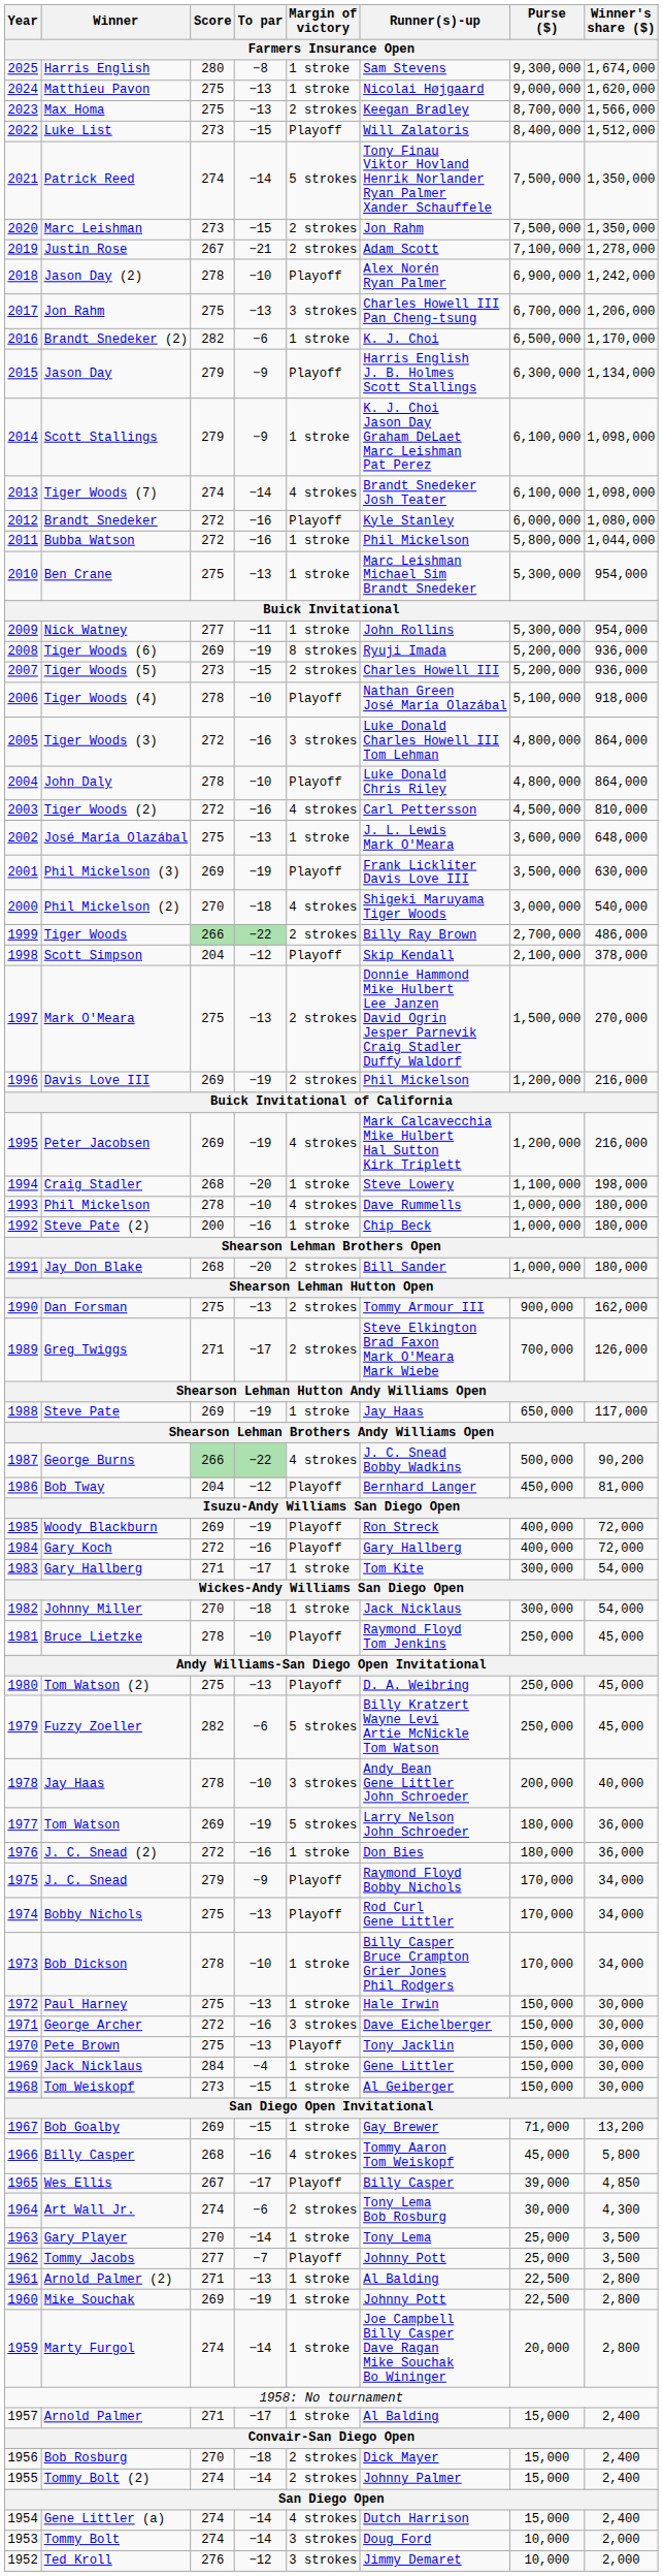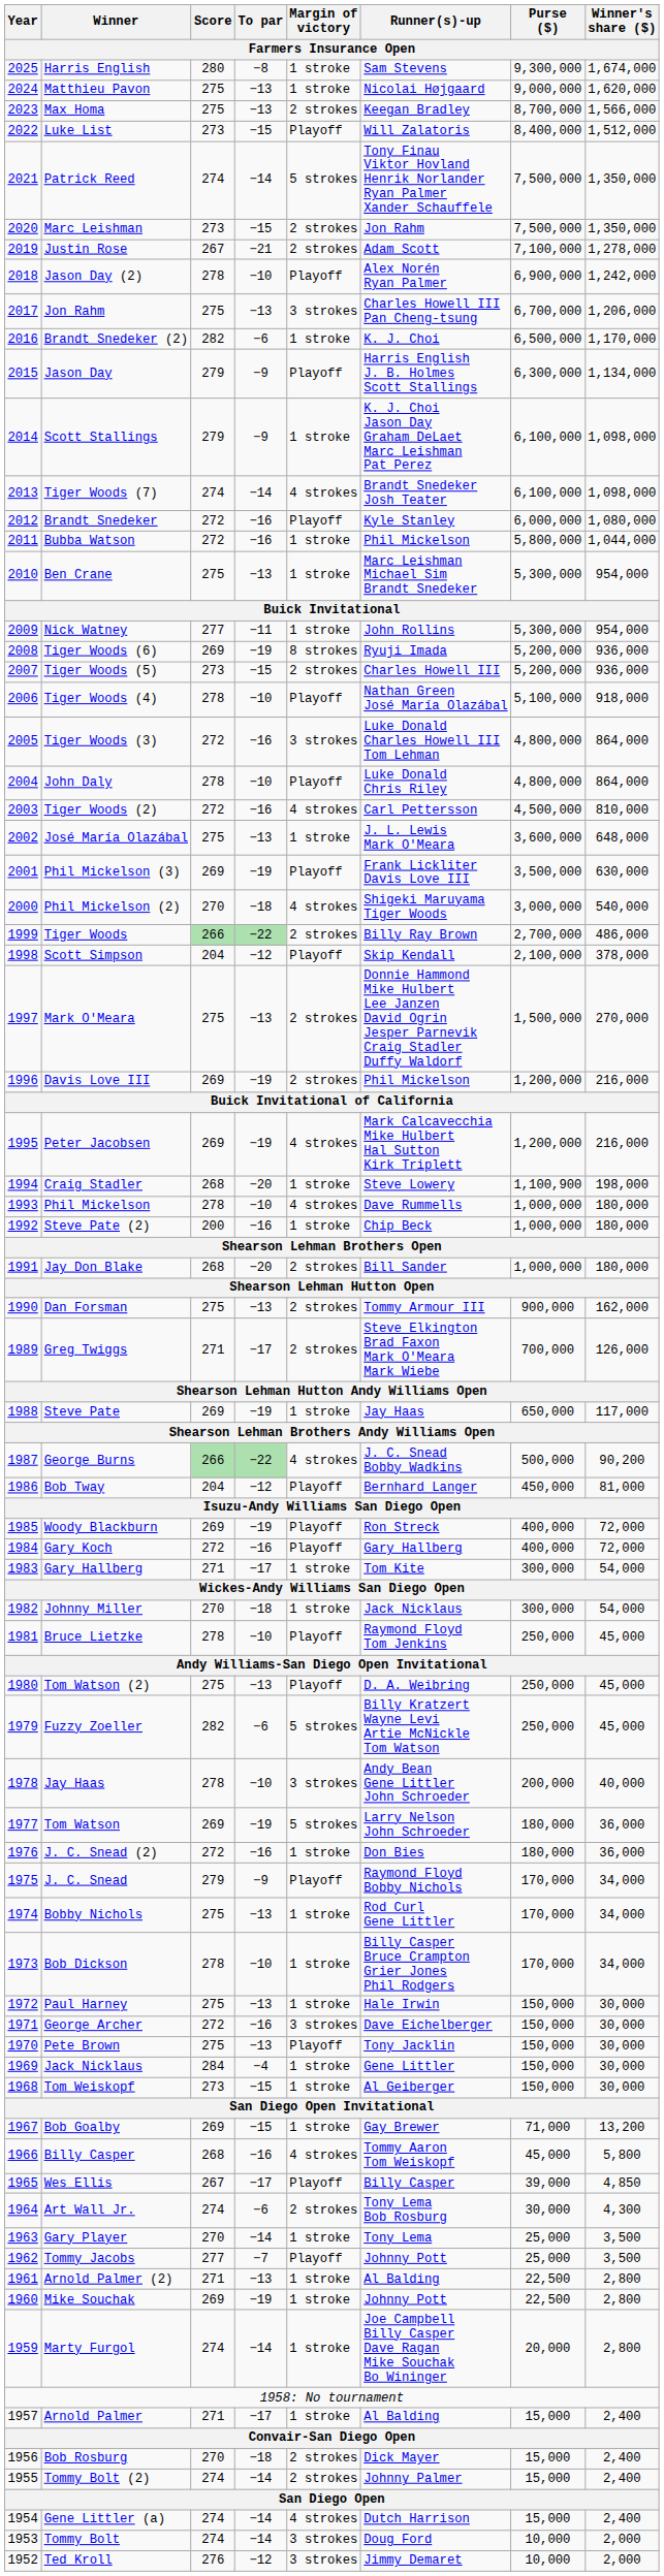Craig Stadler | Purse ($): 1,100,000 -> 1,100,900
Bobby Nichols | Margin of victory: Playoff -> 1 stroke
